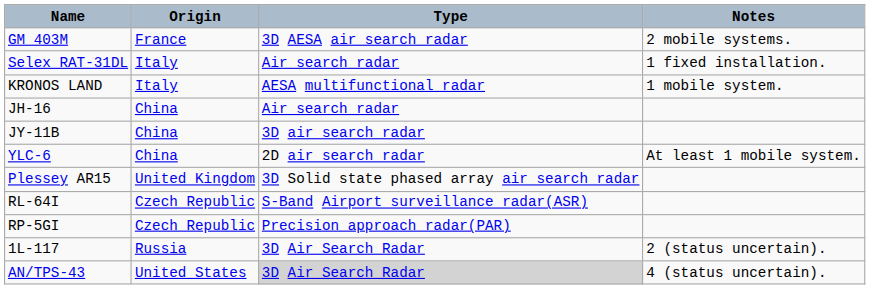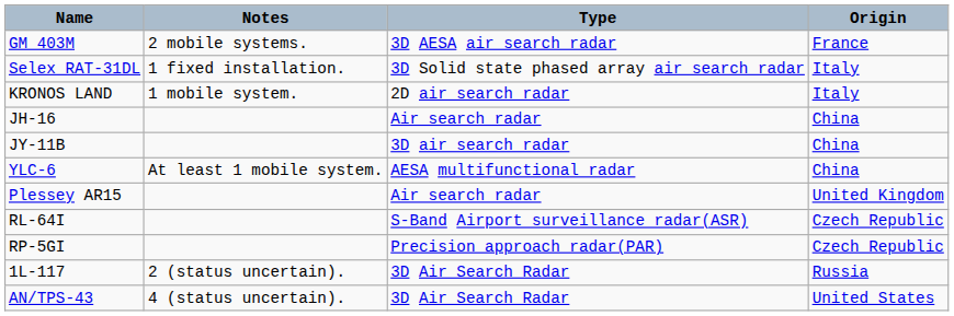columns swapped: Origin <-> Notes
Selex RAT-31DL | Type: Air search radar -> 3D Solid state phased array air search radar
KRONOS LAND | Type: AESA multifunctional radar -> 2D air search radar
YLC-6 | Type: 2D air search radar -> AESA multifunctional radar
Plessey AR15 | Type: 3D Solid state phased array air search radar -> Air search radar
AN/TPS-43 | Type: lightgrey background -> no background
